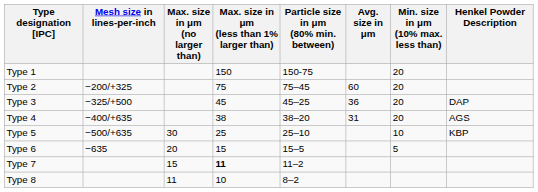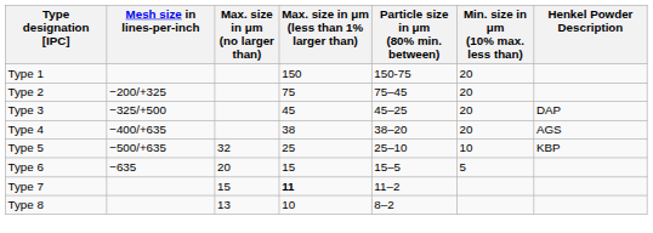- column: Avg. size in μm | 60 | 36 | 31
Type 5 | Max. size in μm (no larger than): 30 -> 32
Type 8 | Max. size in μm (no larger than): 11 -> 13
